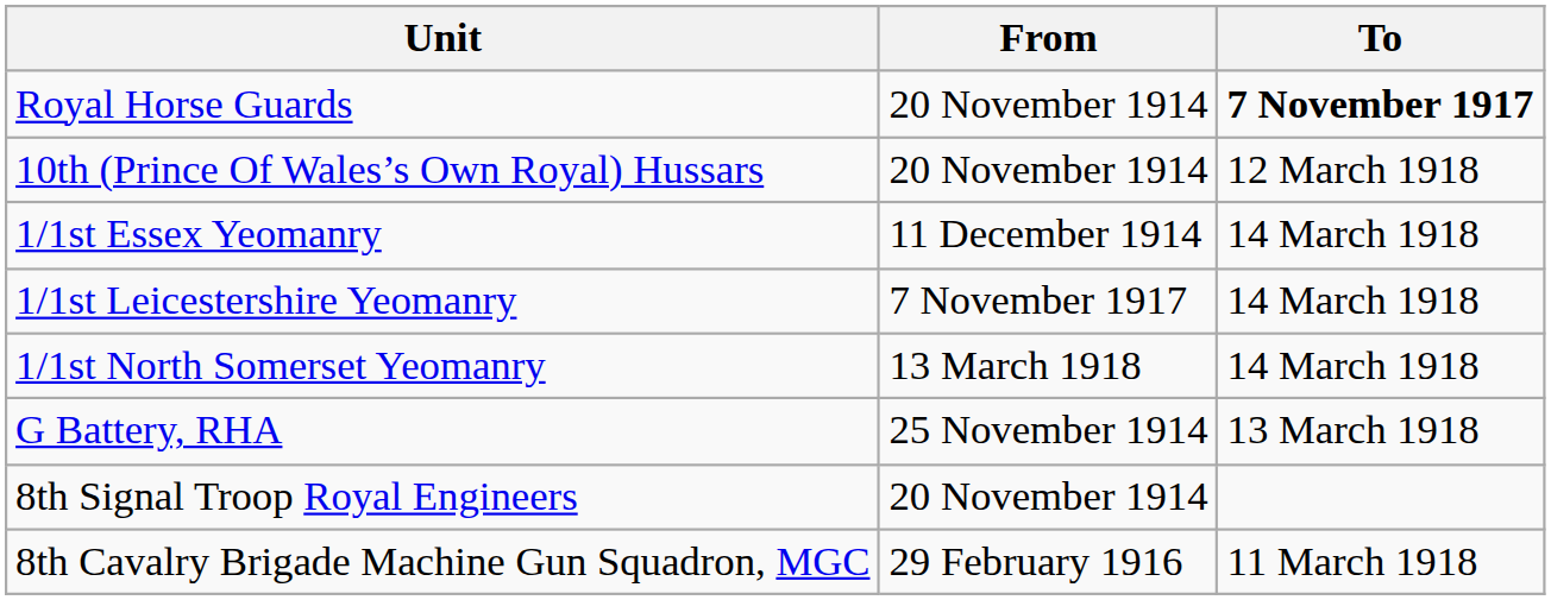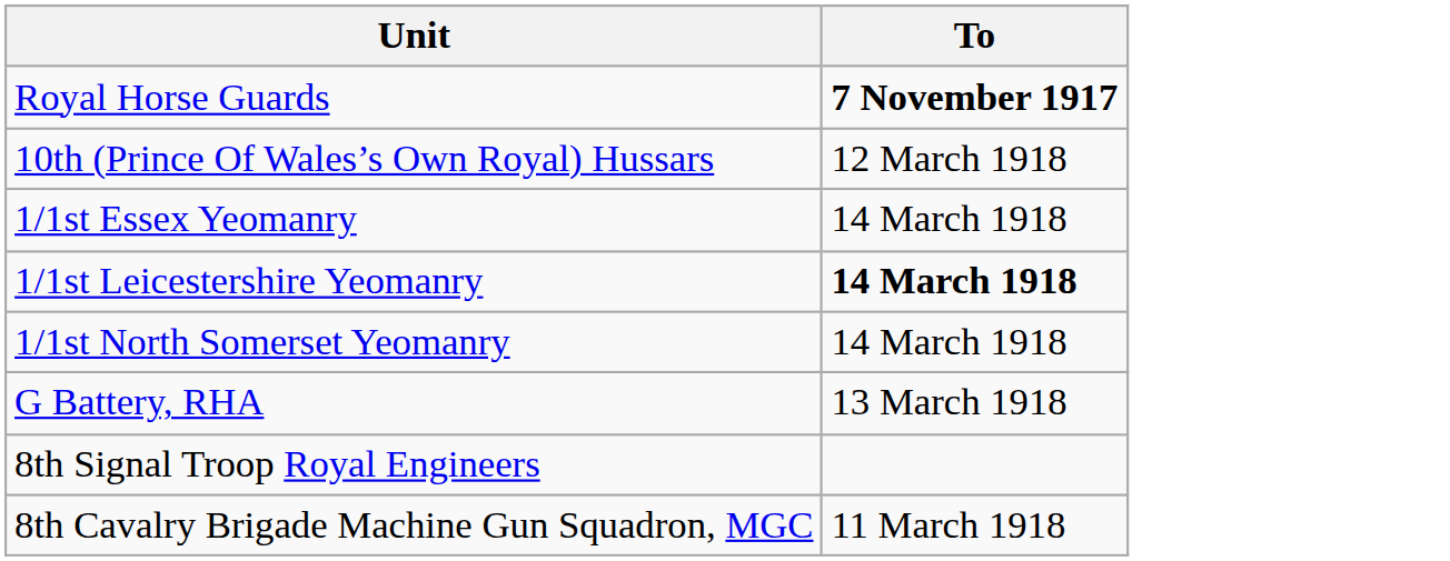- column: From | 20 November 1914 | 20 November 1914 | 11 December 1914 | 7 November 1917 | 13 March 1918 | 25 November 1914 | 20 November 1914 | 29 February 1916
1/1st Leicestershire Yeomanry | To: normal -> bold
